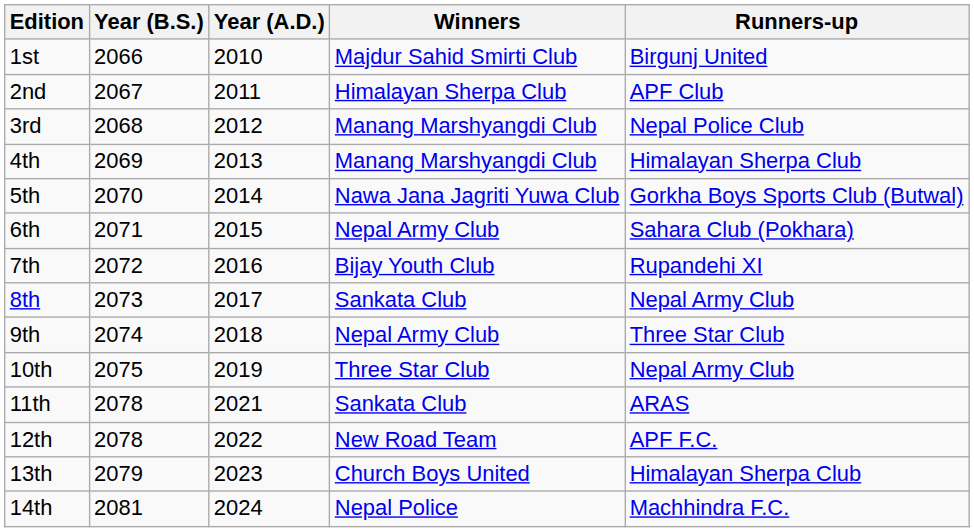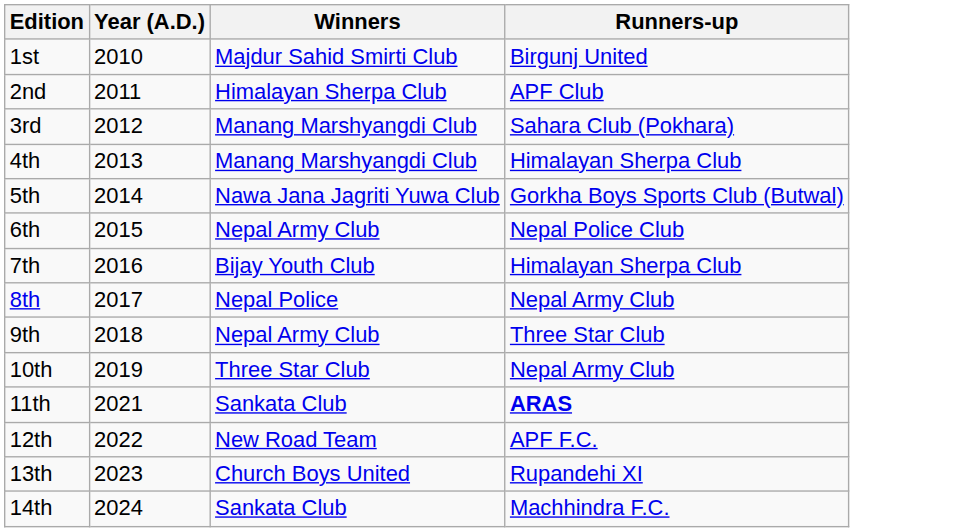- column: Year (B.S.) | 2066 | 2067 | 2068 | 2069 | 2070 | 2071 | 2072 | 2073 | 2074 | 2075 | 2078 | 2078 | 2079 | 2081
3rd | Runners-up: Nepal Police Club -> Sahara Club (Pokhara)
6th | Runners-up: Sahara Club (Pokhara) -> Nepal Police Club
7th | Runners-up: Rupandehi XI -> Himalayan Sherpa Club
8th | Winners: Sankata Club -> Nepal Police
11th | Runners-up: normal -> bold
13th | Runners-up: Himalayan Sherpa Club -> Rupandehi XI
14th | Winners: Nepal Police -> Sankata Club
